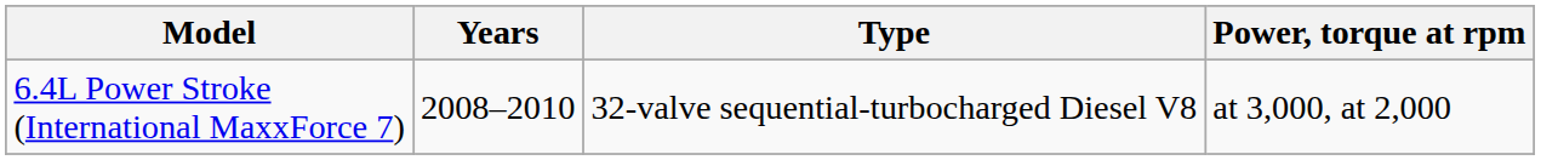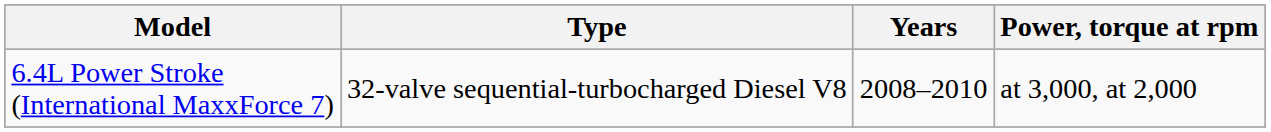columns swapped: Years <-> Type
